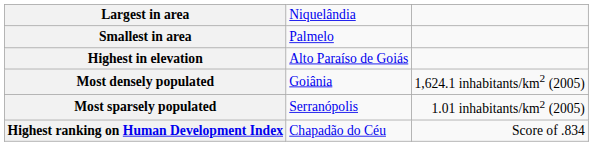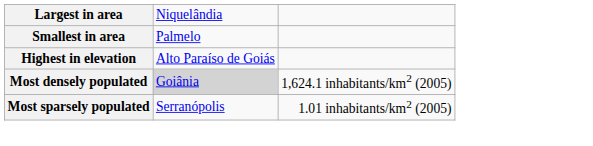Most densely populated | column 2: no background -> lightgrey background
- row: Highest ranking on Human Development Index | Chapadão do Céu | Score of .834
